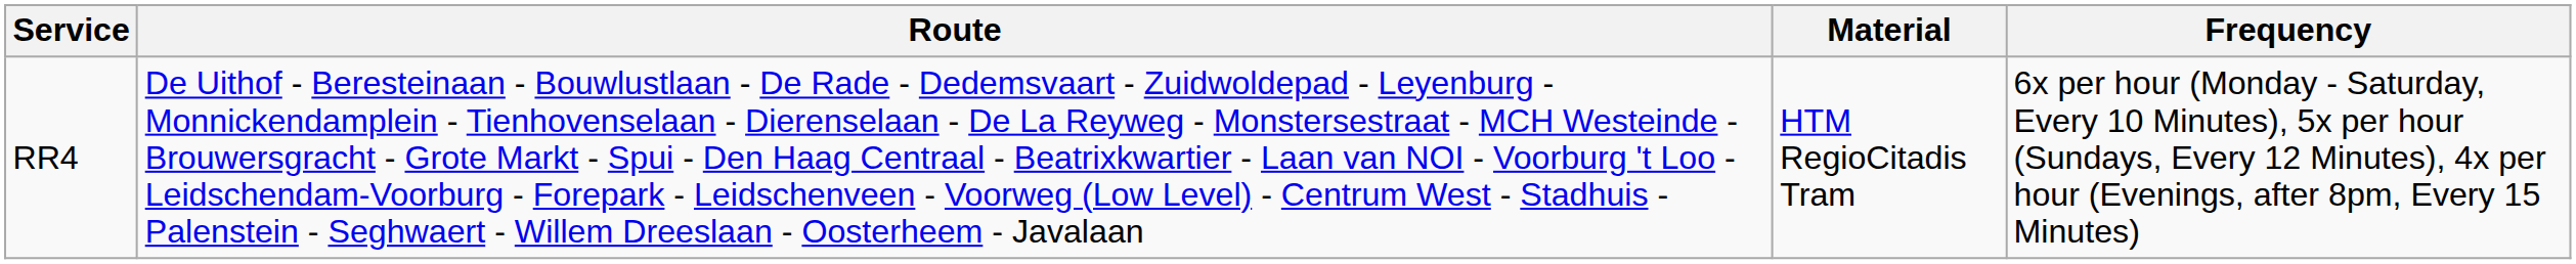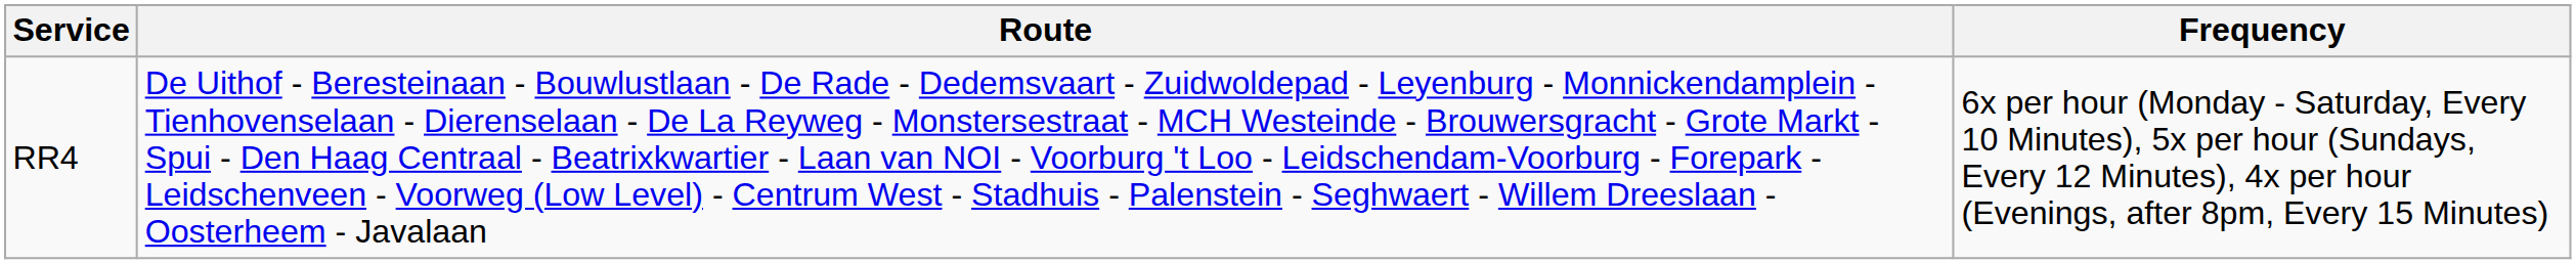- column: Material | HTM RegioCitadis Tram
